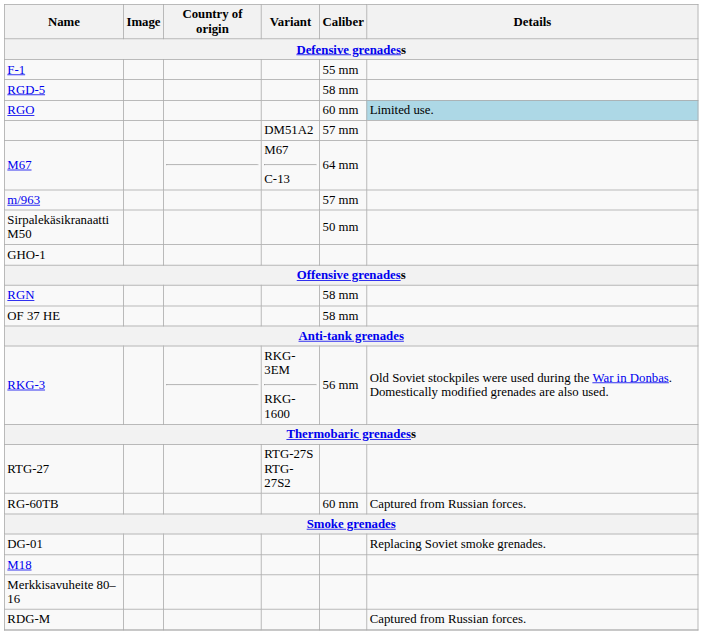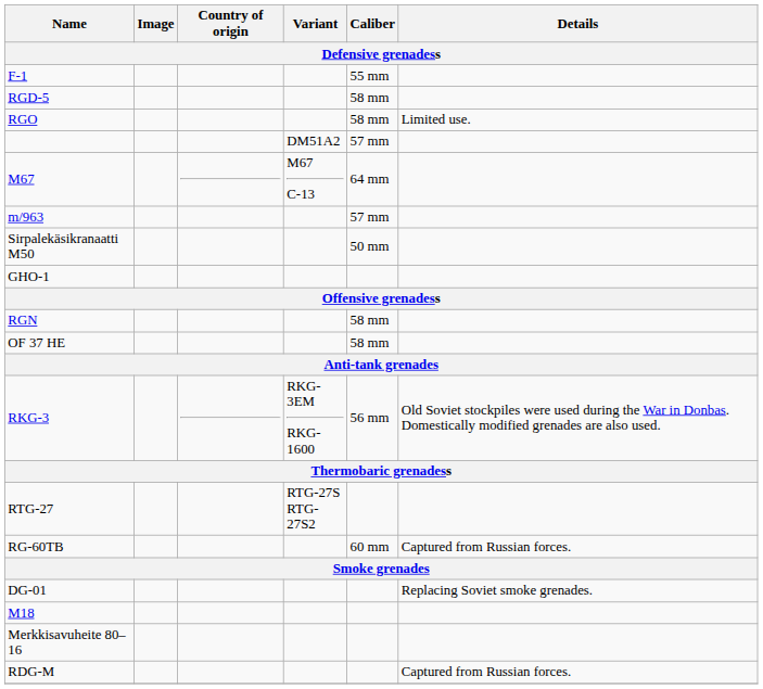RGO | Caliber: 60 mm -> 58 mm
RGO | Details: lightblue background -> no background
